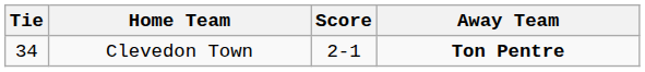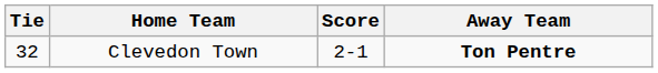Clevedon Town | Tie: 34 -> 32
